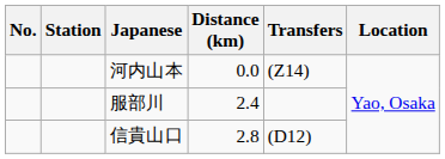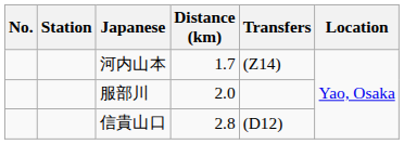河内山本 | Distance (km): 0.0 -> 1.7
服部川 | Distance (km): 2.4 -> 2.0
